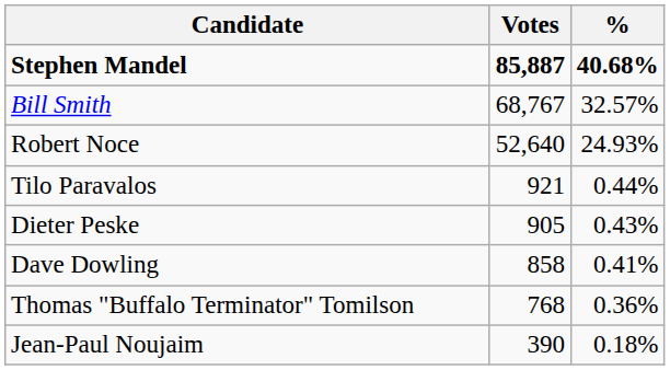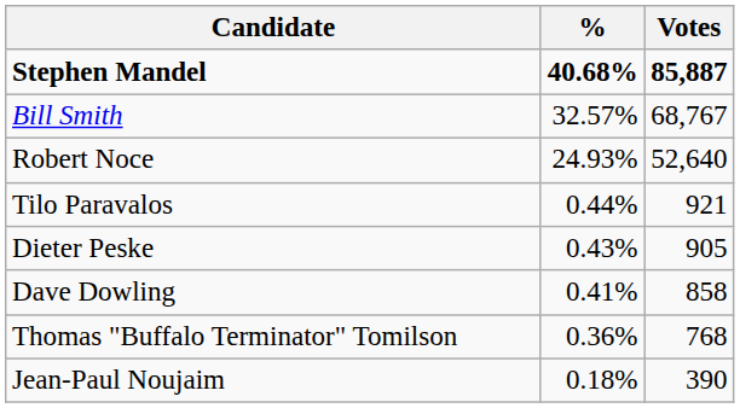columns swapped: Votes <-> %
